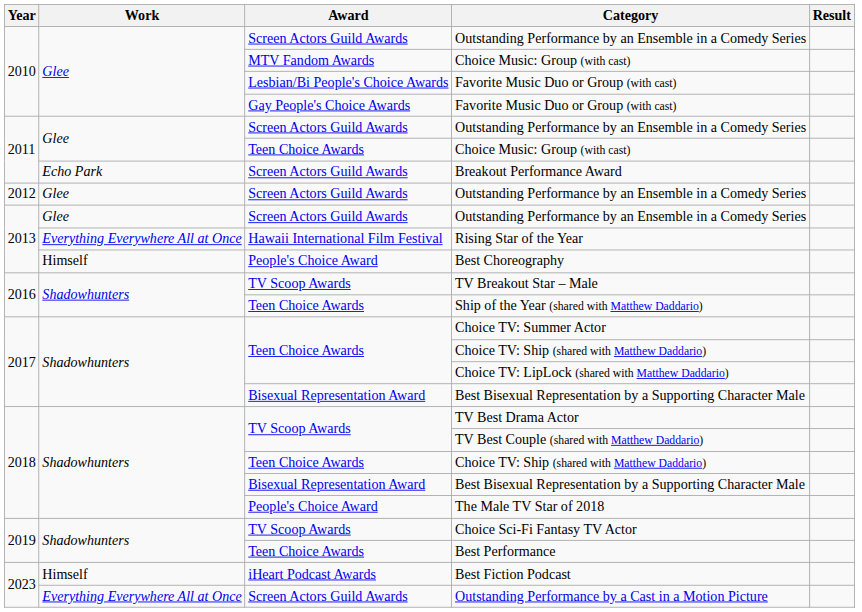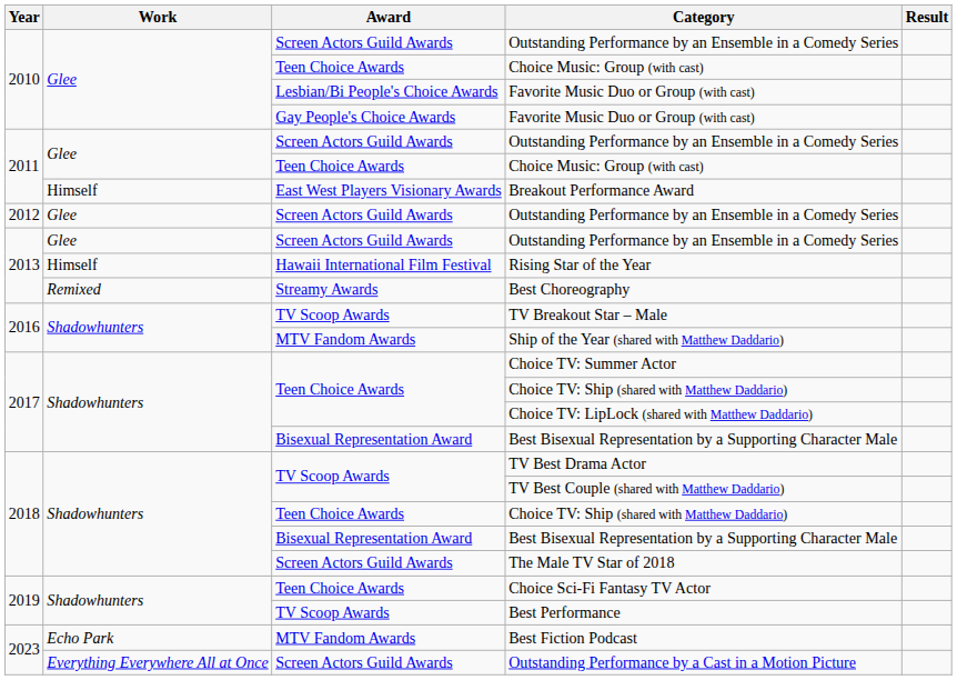2010 / Choice Music: Group (with cast) | Award: MTV Fandom Awards -> Teen Choice Awards
Breakout Performance Award | Work: Echo Park -> Himself
Breakout Performance Award | Award: Screen Actors Guild Awards -> East West Players Visionary Awards
Rising Star of the Year | Work: Everything Everywhere All at Once -> Himself
Best Choreography | Work: Himself -> Remixed
Best Choreography | Award: People's Choice Award -> Streamy Awards
Ship of the Year (shared with Matthew Daddario) | Award: Teen Choice Awards -> MTV Fandom Awards
The Male TV Star of 2018 | Award: People's Choice Award -> Screen Actors Guild Awards
Choice Sci-Fi Fantasy TV Actor | Award: TV Scoop Awards -> Teen Choice Awards
Best Performance | Award: Teen Choice Awards -> TV Scoop Awards
Best Fiction Podcast | Work: Himself -> Echo Park
Best Fiction Podcast | Award: iHeart Podcast Awards -> MTV Fandom Awards
